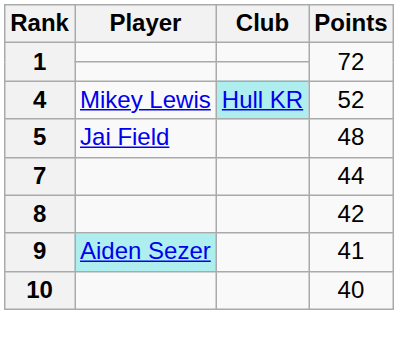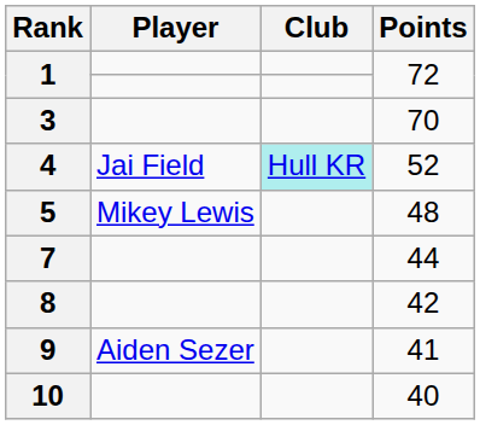+ row: 3 | 70
4 | Player: Mikey Lewis -> Jai Field
5 | Player: Jai Field -> Mikey Lewis
9 | Player: paleturquoise background -> no background
